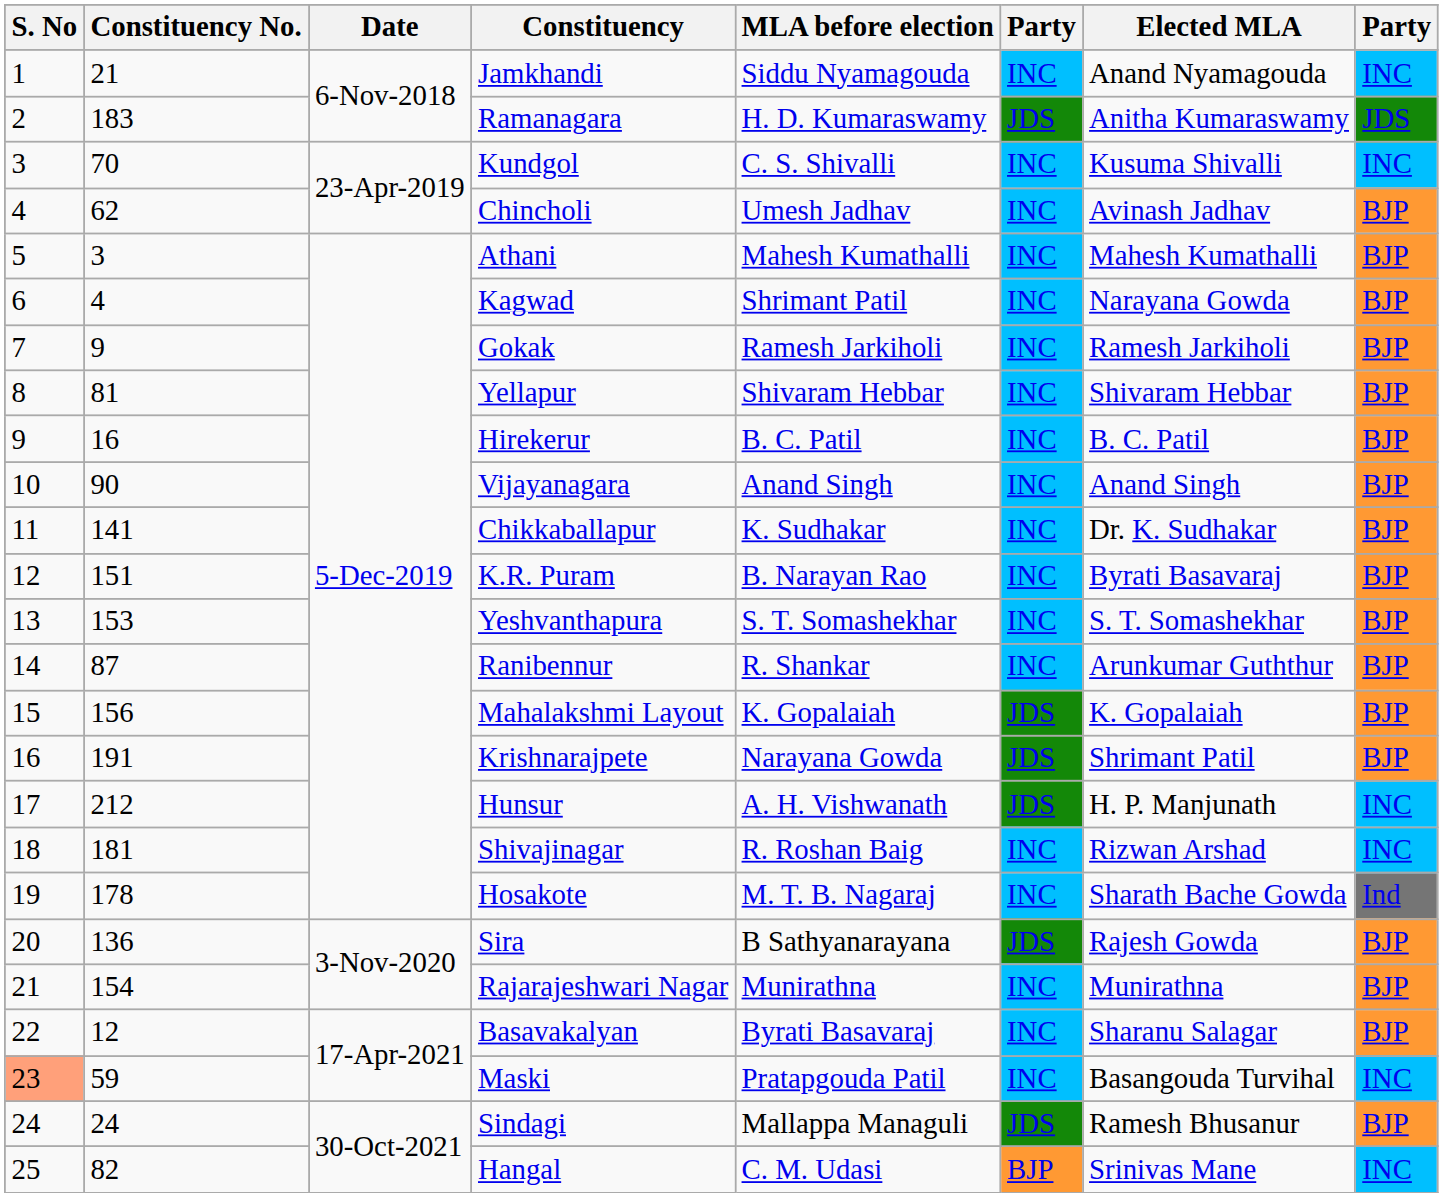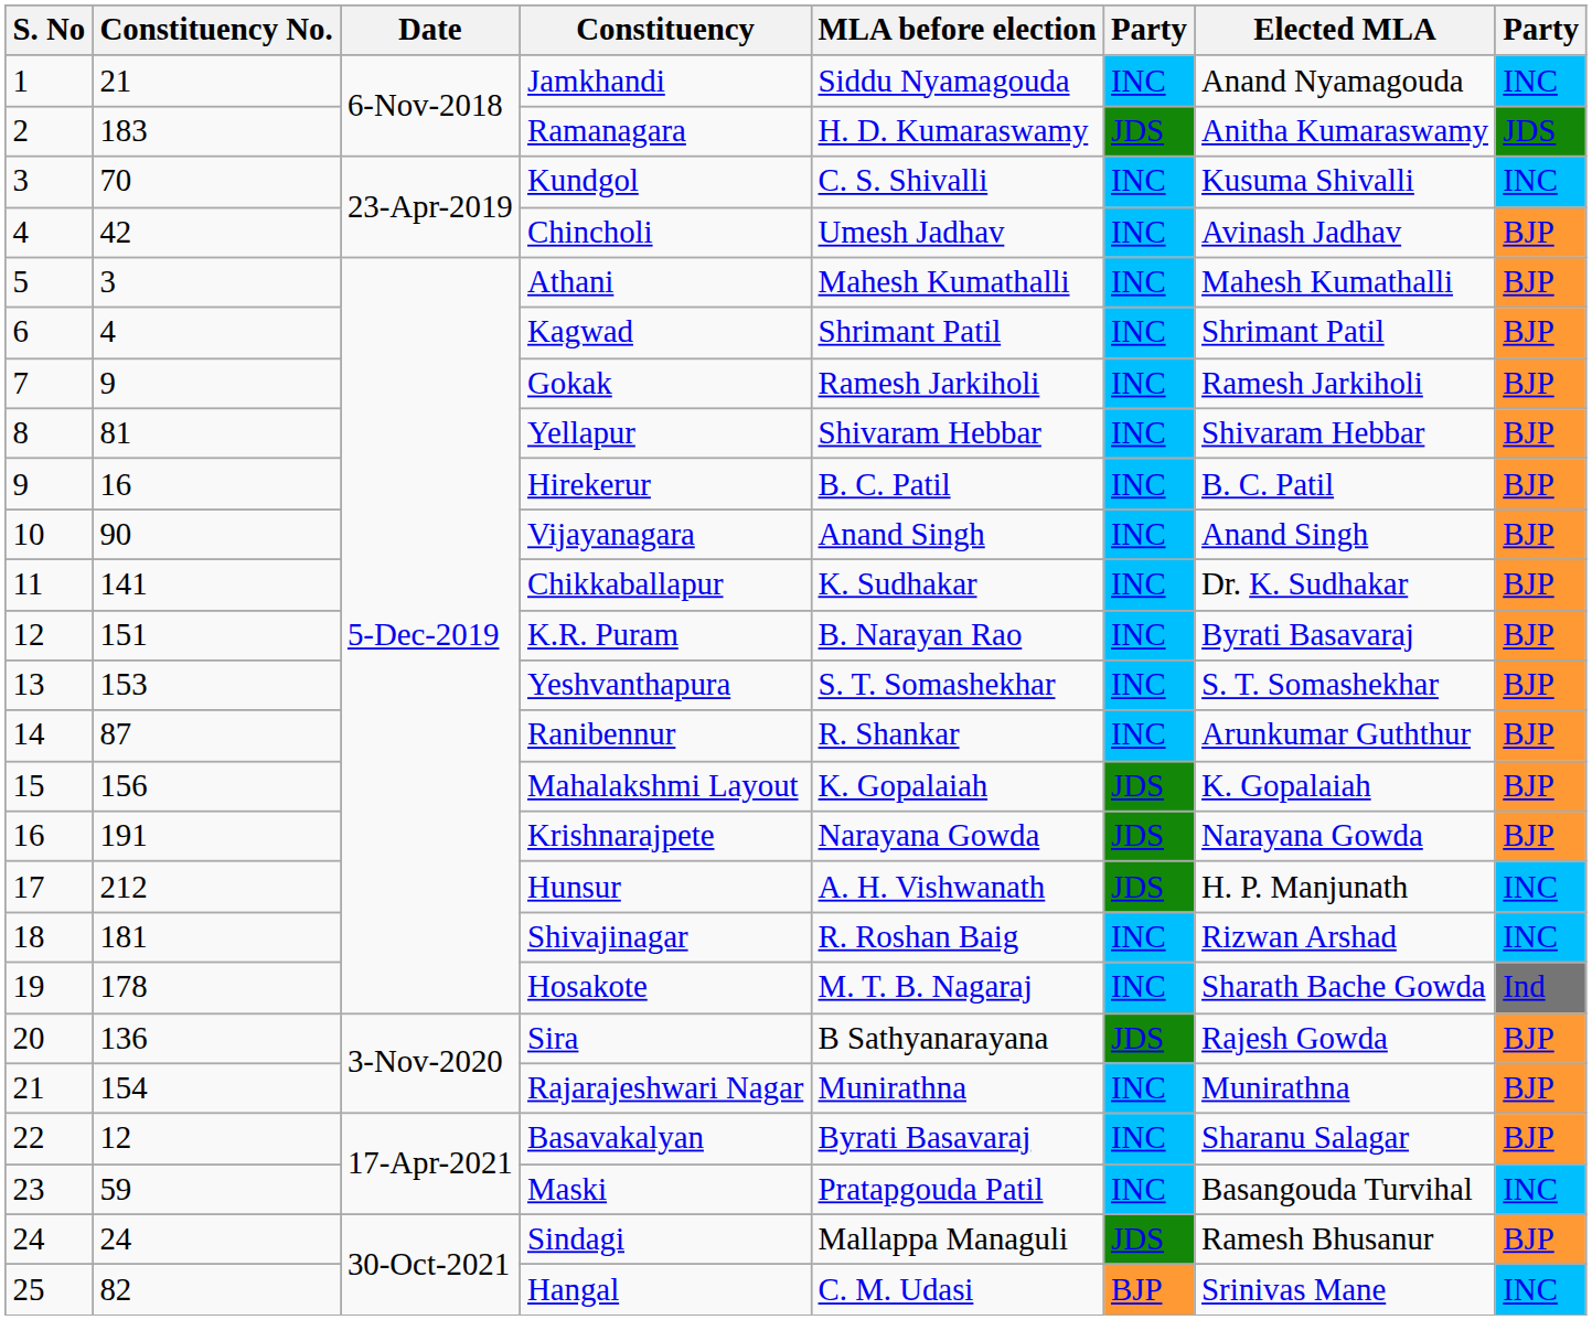Chincholi | Constituency No.: 62 -> 42
Kagwad | Elected MLA: Narayana Gowda -> Shrimant Patil
Krishnarajpete | Elected MLA: Shrimant Patil -> Narayana Gowda
Maski | S. No: lightsalmon background -> no background
